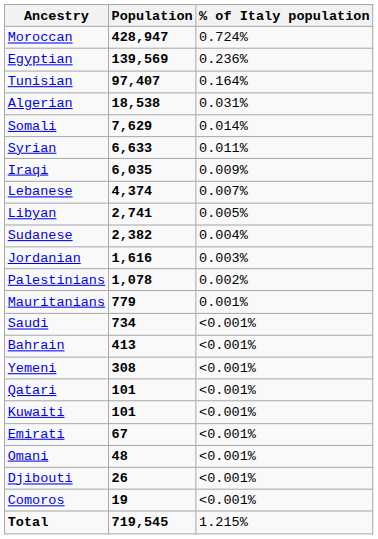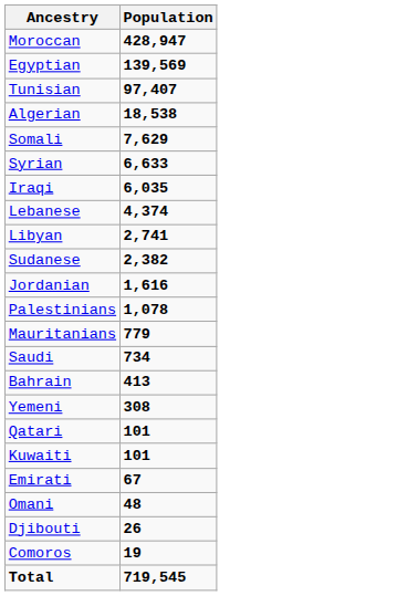- column: % of Italy population | 0.724% | 0.236% | 0.164% | 0.031% | 0.014% | 0.011% | 0.009% | 0.007% | 0.005% | 0.004% | 0.003% | 0.002% | 0.001% | <0.001% | <0.001% | <0.001% | <0.001% | <0.001% | <0.001% | <0.001% | <0.001% | <0.001% | 1.215%
